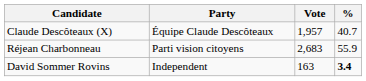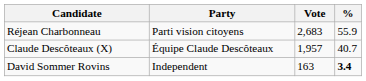rows swapped: Réjean Charbonneau <-> Claude Descôteaux (X)
